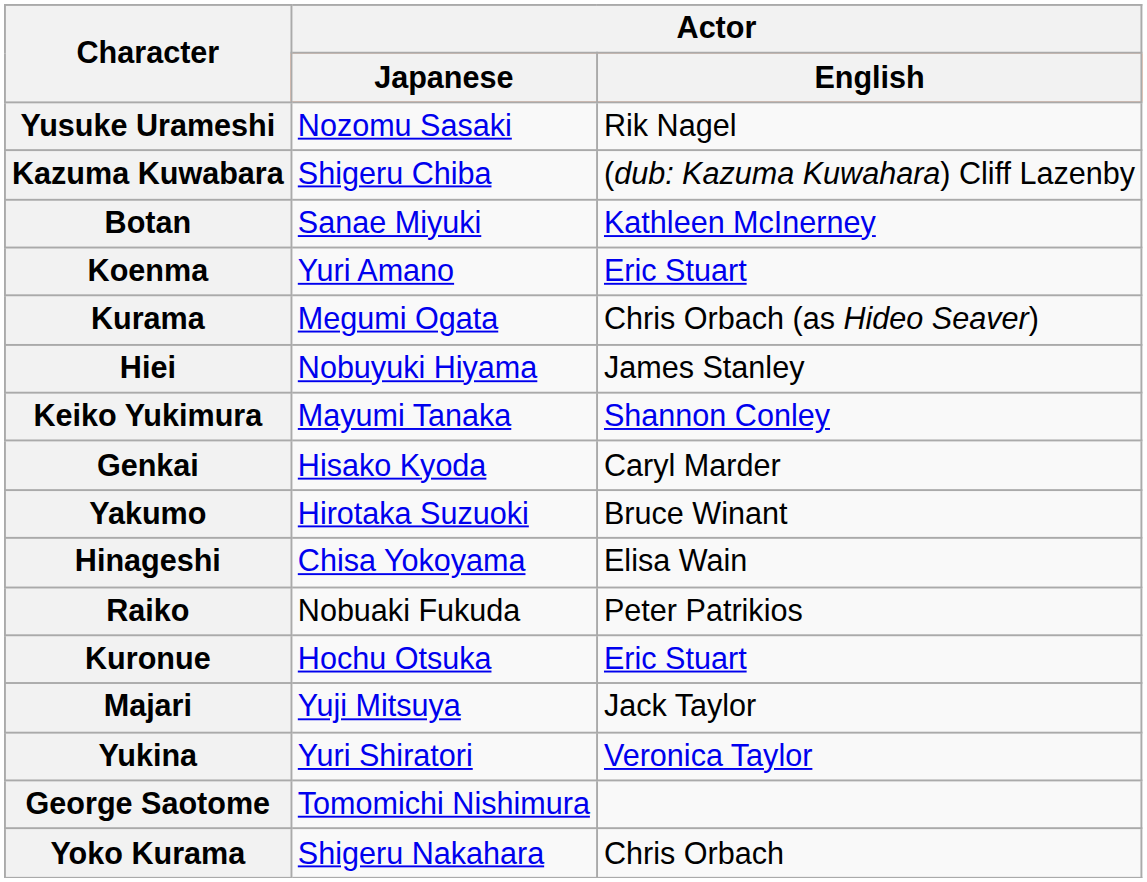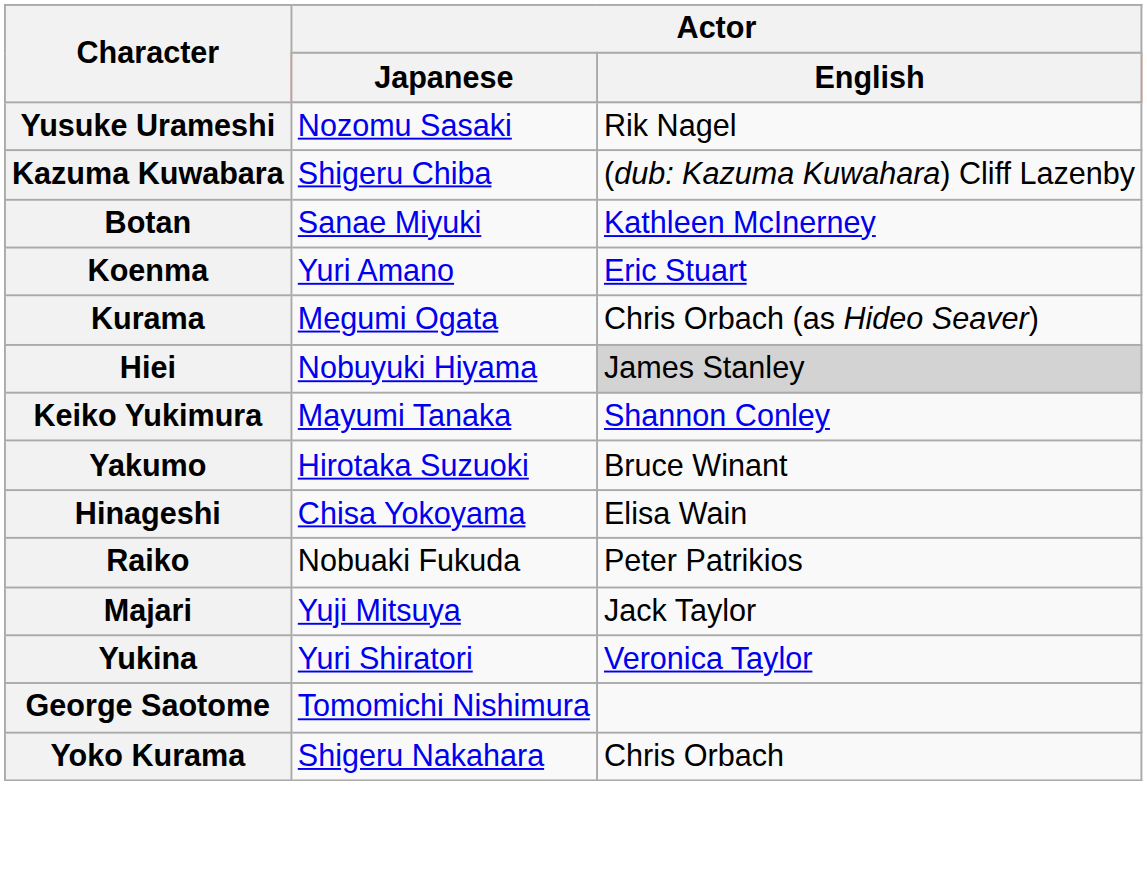Hiei | Actor / English: no background -> lightgrey background
- row: Genkai | Hisako Kyoda | Caryl Marder
- row: Kuronue | Hochu Otsuka | Eric Stuart
